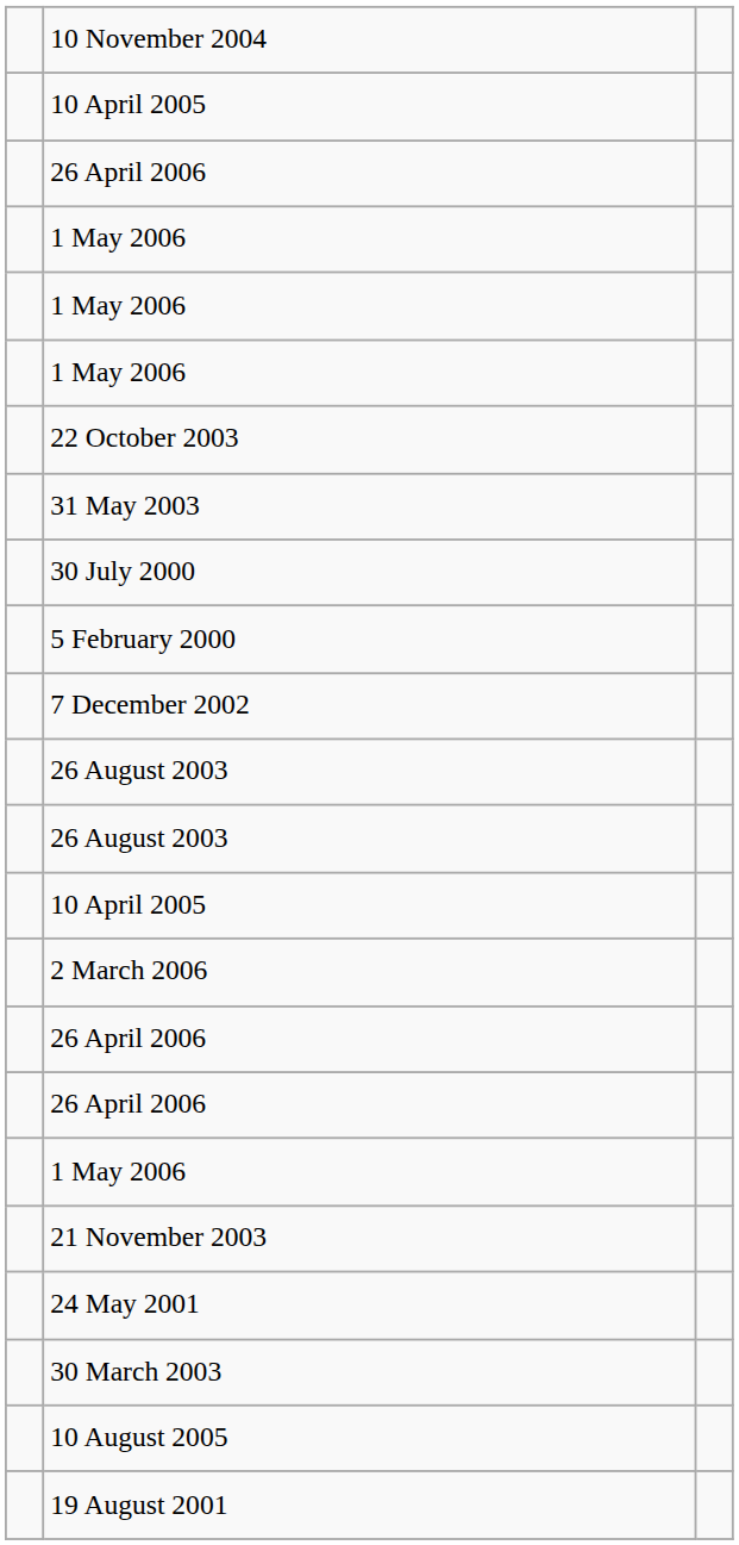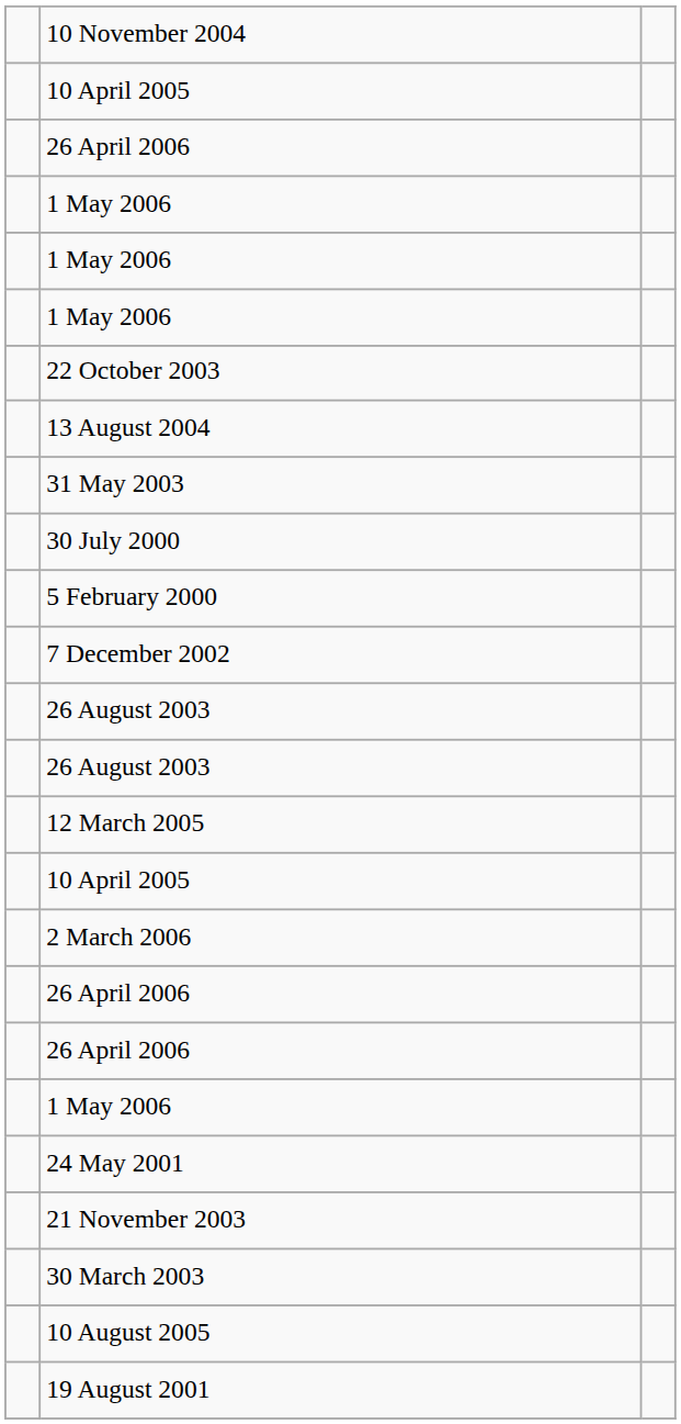+ row: 13 August 2004
+ row: 12 March 2005
rows swapped: 21 November 2003 <-> 24 May 2001
